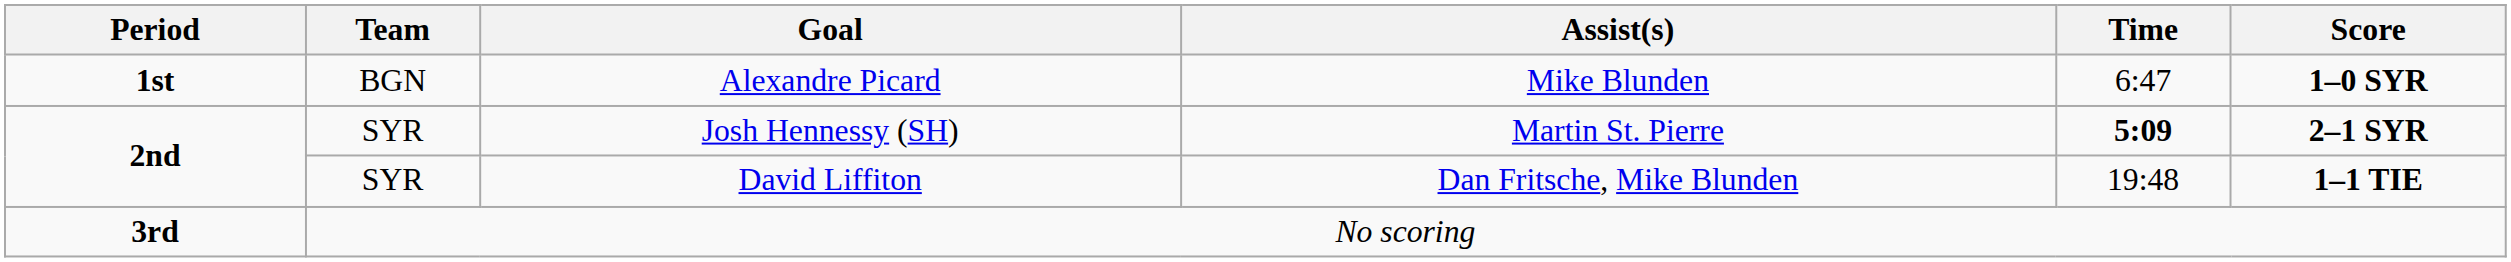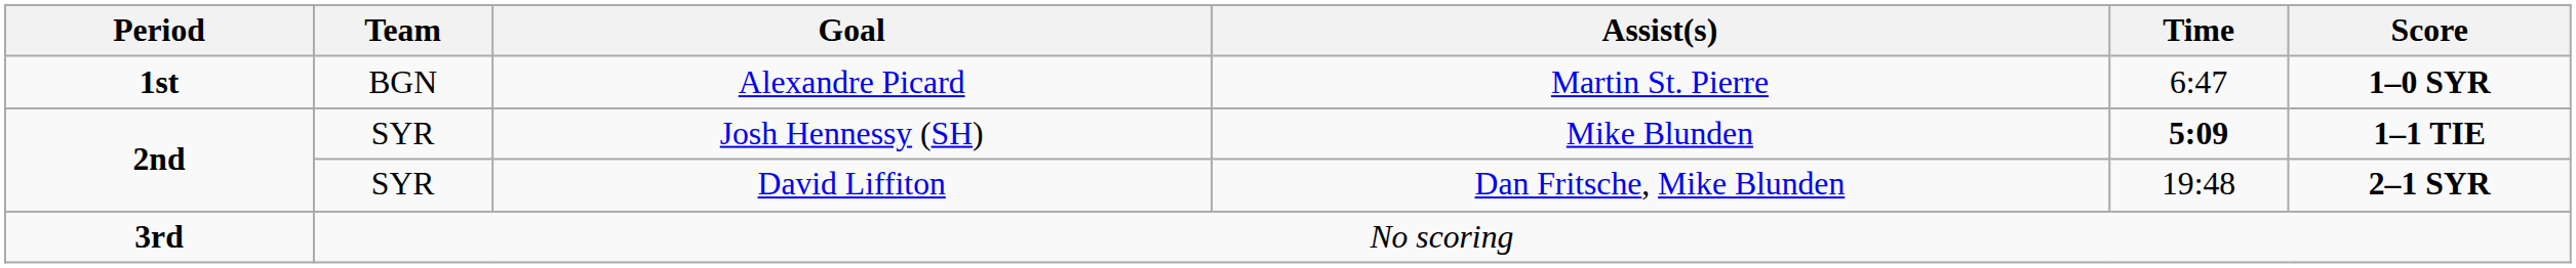Alexandre Picard | Assist(s): Mike Blunden -> Martin St. Pierre
Josh Hennessy (SH) | Assist(s): Martin St. Pierre -> Mike Blunden
Josh Hennessy (SH) | Score: 2–1 SYR -> 1–1 TIE
David Liffiton | Score: 1–1 TIE -> 2–1 SYR
